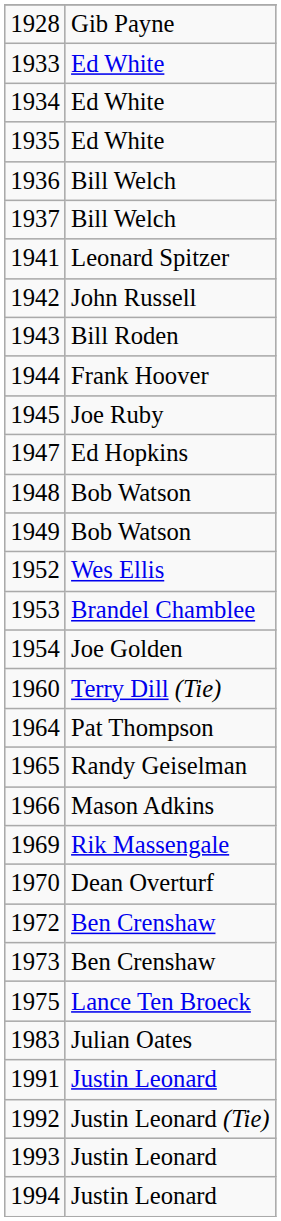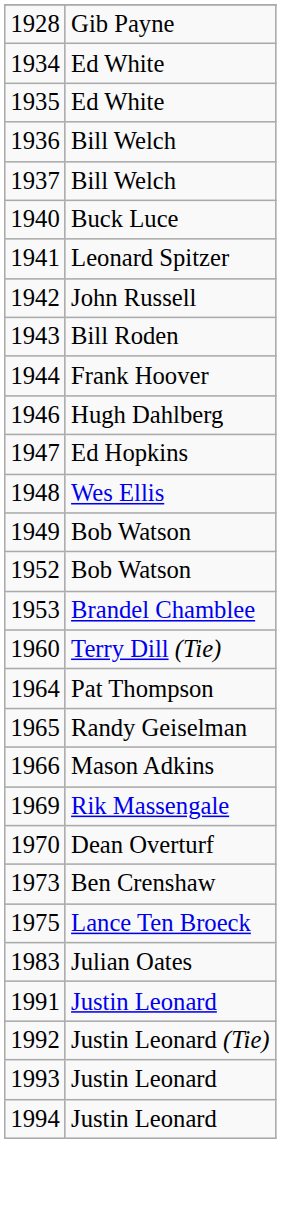- row: 1933 | Ed White
+ row: 1940 | Buck Luce
- row: 1945 | Joe Ruby
+ row: 1946 | Hugh Dahlberg
1948 | column 2: Bob Watson -> Wes Ellis
1952 | column 2: Wes Ellis -> Bob Watson
- row: 1954 | Joe Golden
- row: 1972 | Ben Crenshaw
